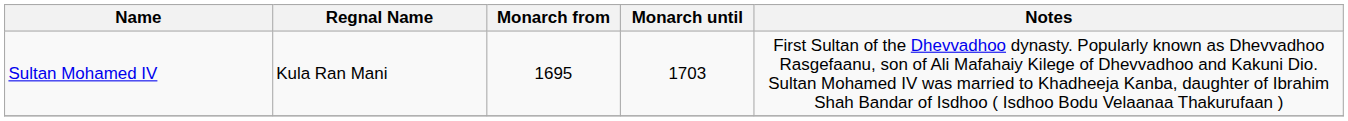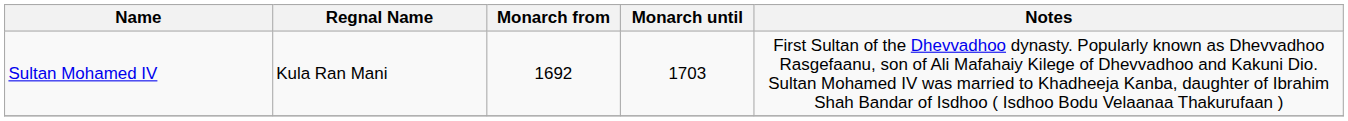Sultan Mohamed IV | Monarch from: 1695 -> 1692
